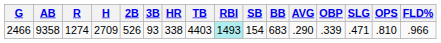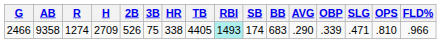2466 | 3B: 93 -> 75
2466 | TB: 4403 -> 4405
2466 | SB: 154 -> 174
